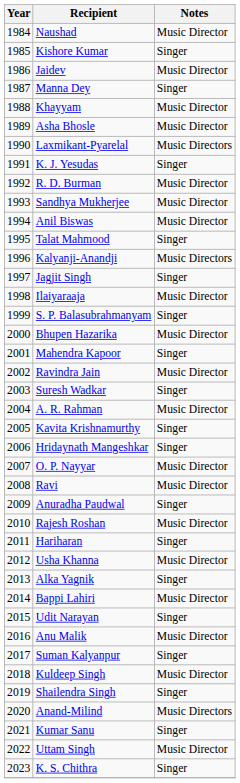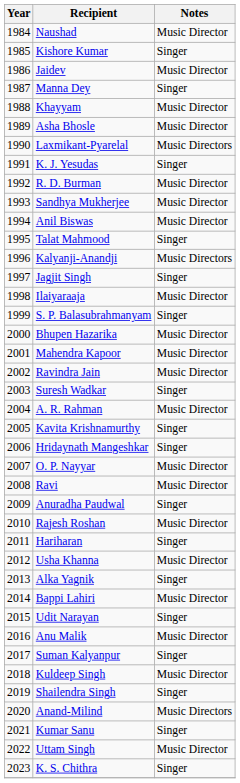Mahendra Kapoor | Notes: Singer -> Music Director
